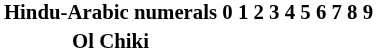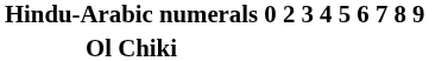- column: 1
